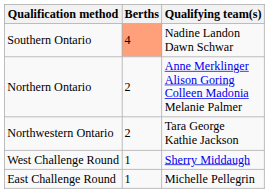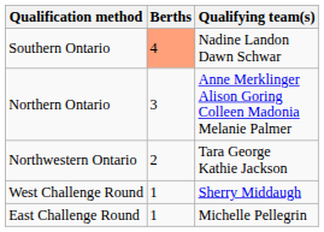Northern Ontario | Berths: 2 -> 3
